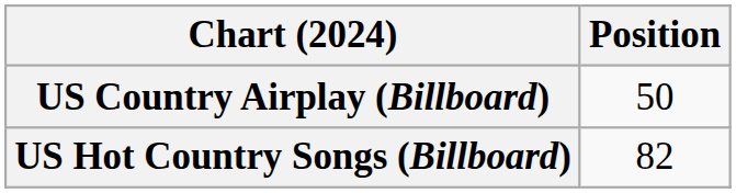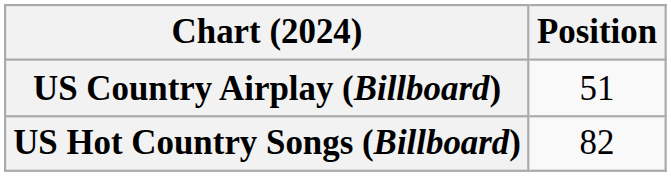US Country Airplay (Billboard) | Position: 50 -> 51
